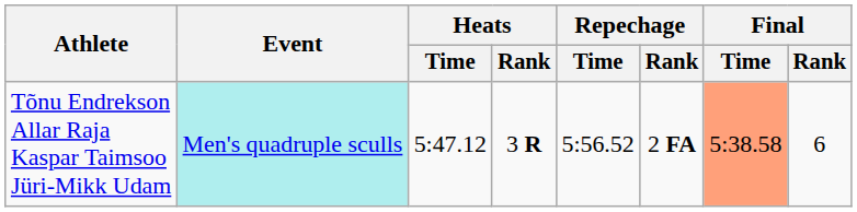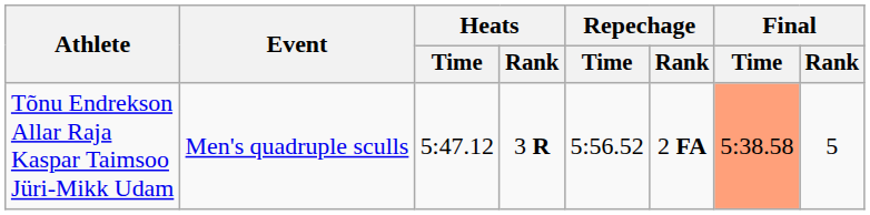Tõnu Endrekson Allar Raja Kaspar Taimsoo Jüri-Mikk Udam | Event: paleturquoise background -> no background
Tõnu Endrekson Allar Raja Kaspar Taimsoo Jüri-Mikk Udam | Final / Rank: 6 -> 5
